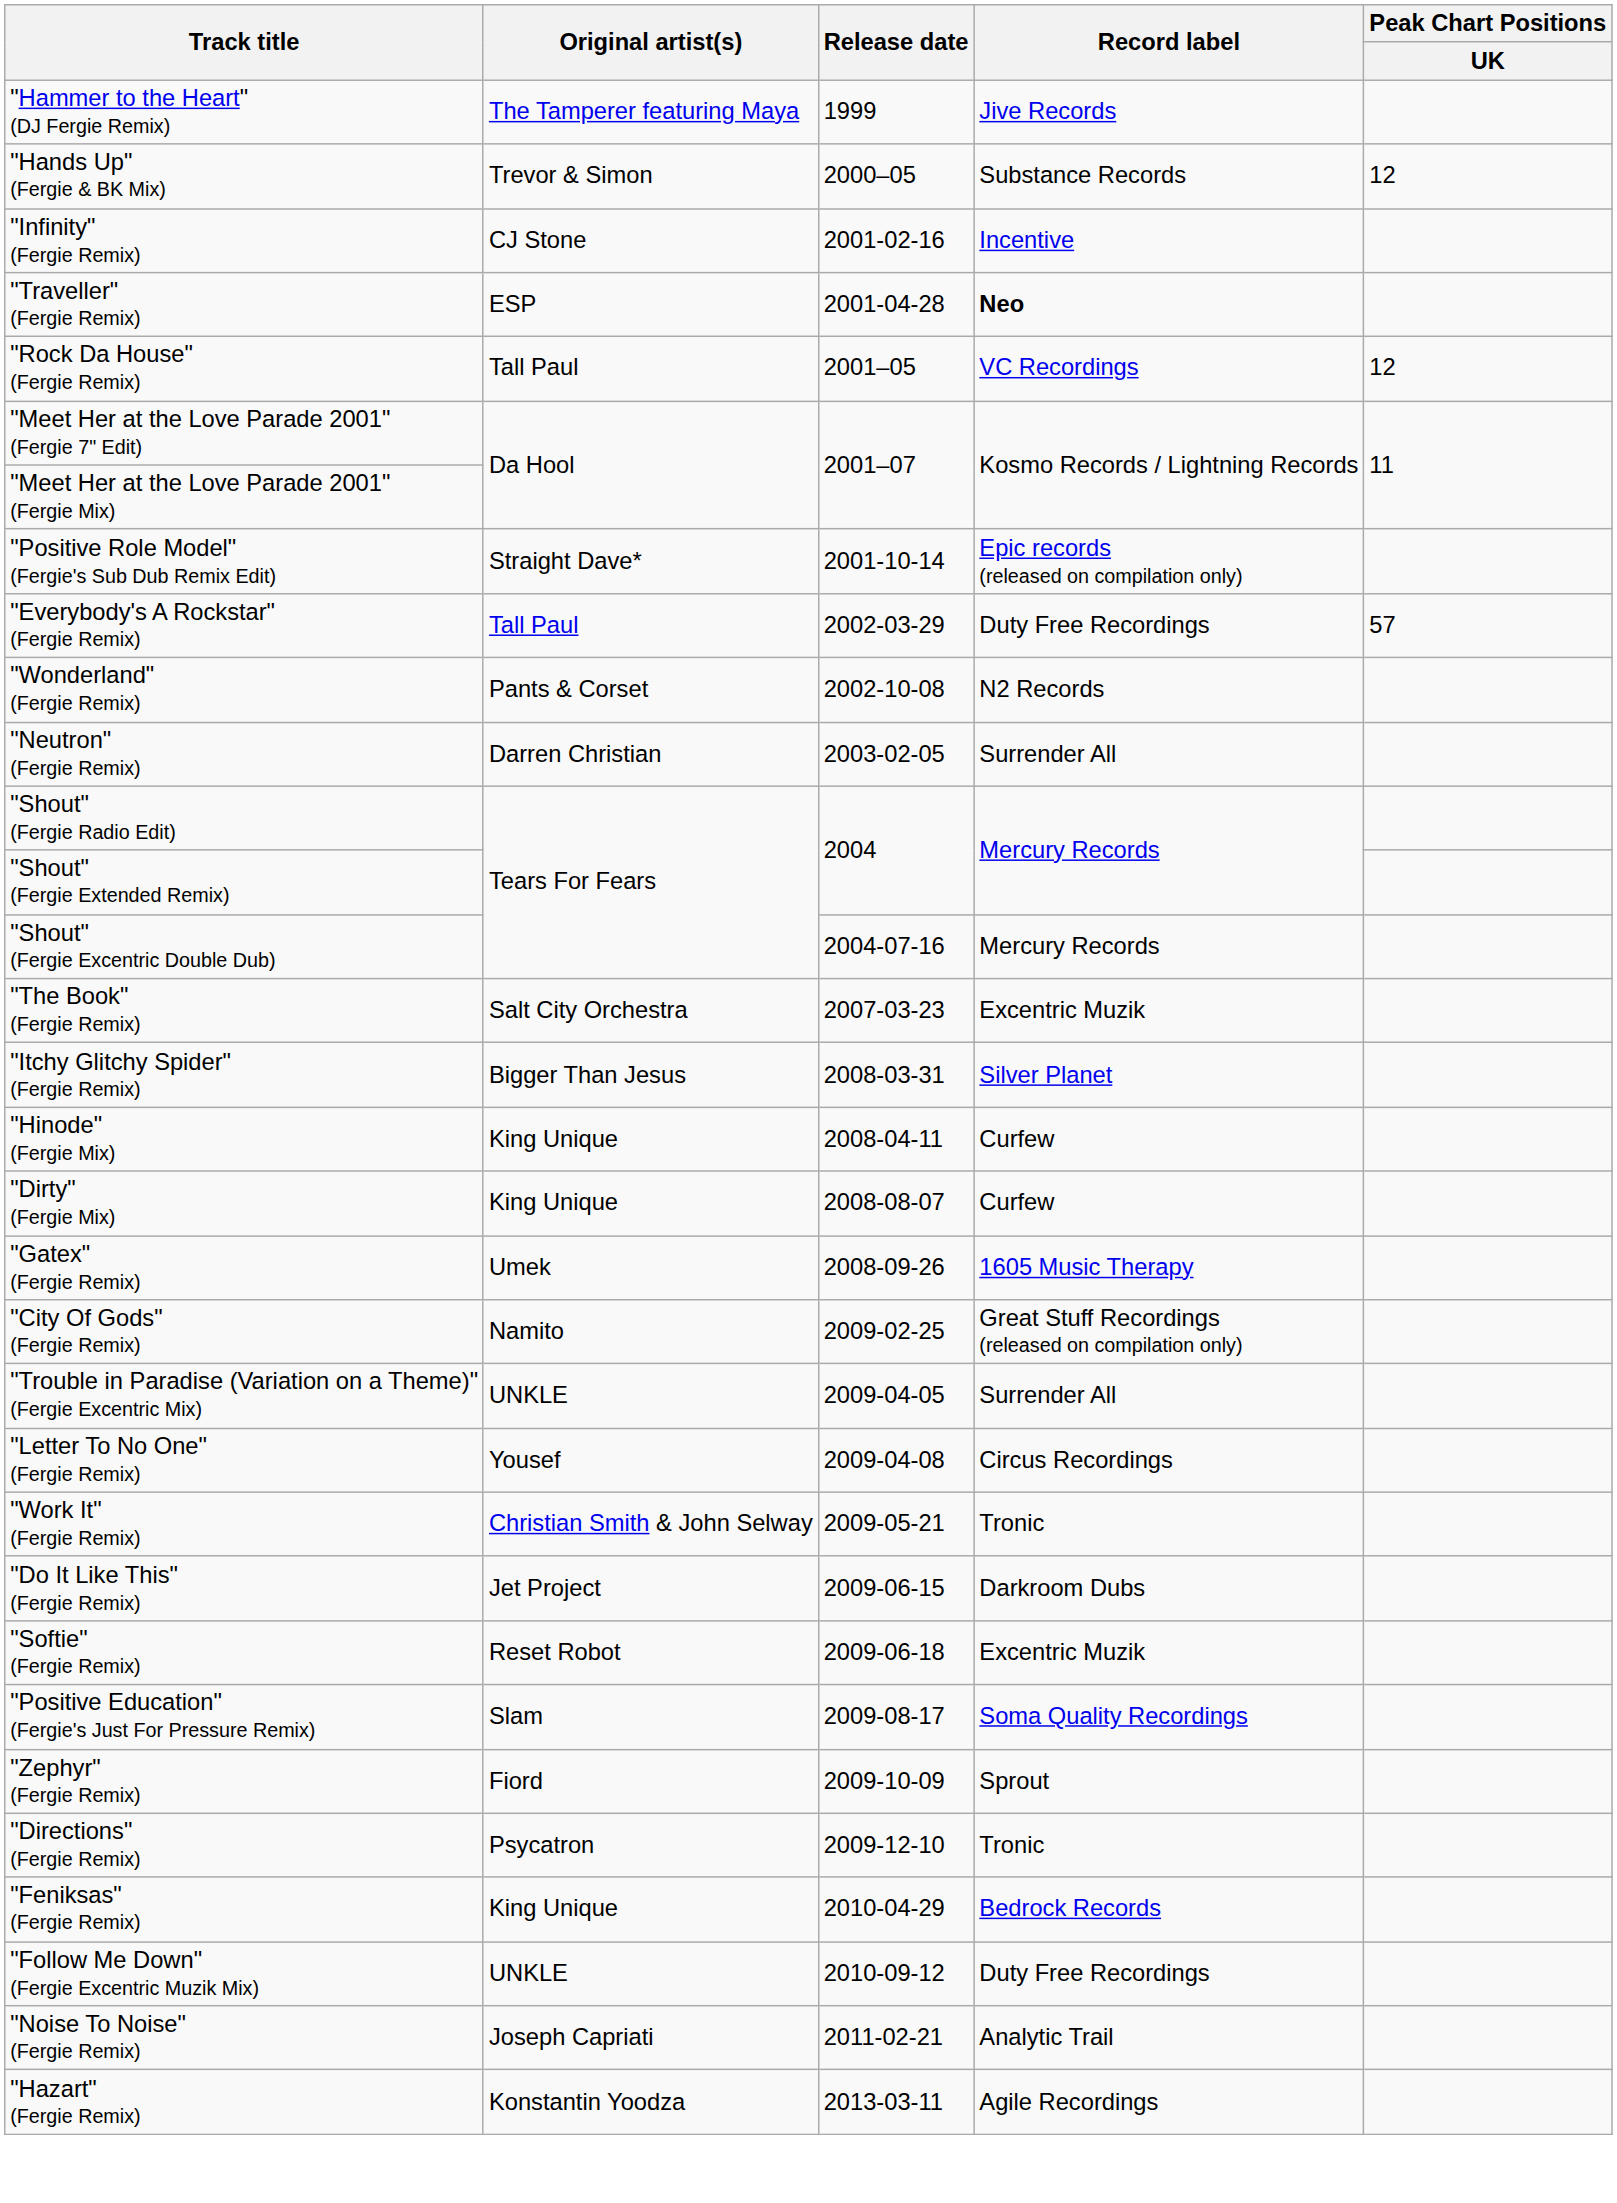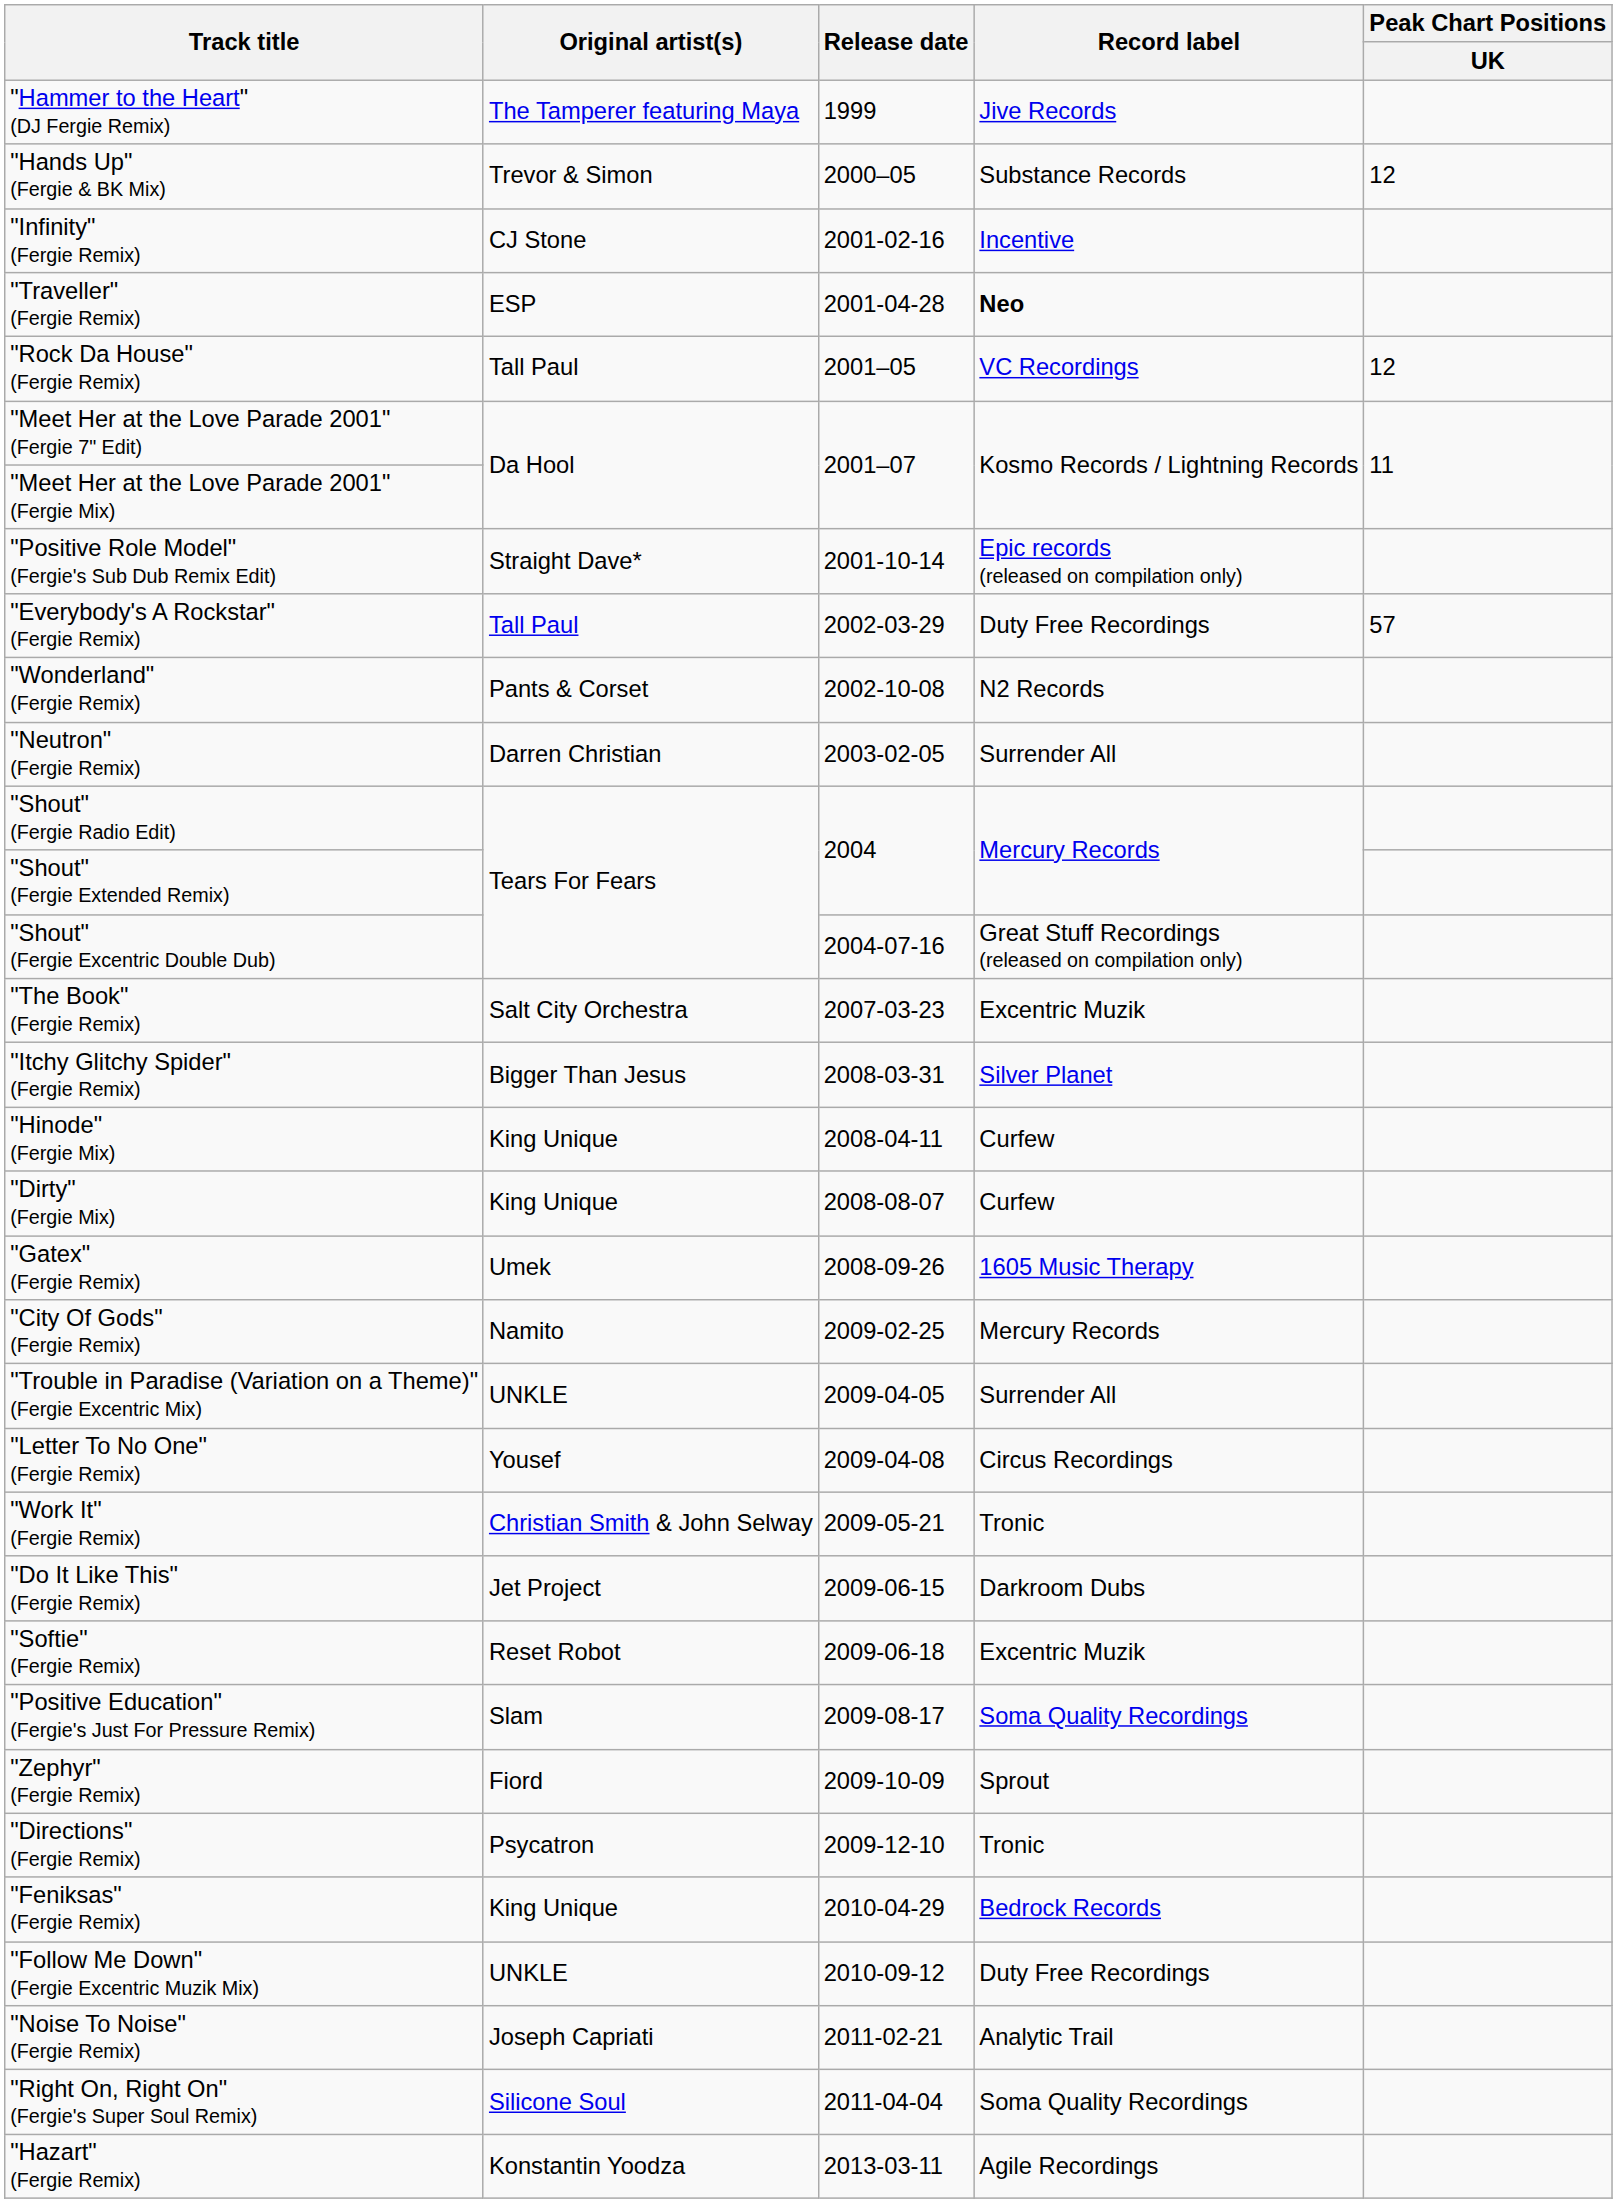"Shout" (Fergie Excentric Double Dub) | Record label: Mercury Records -> Great Stuff Recordings (released on compilation only)
"City Of Gods" (Fergie Remix) | Record label: Great Stuff Recordings (released on compilation only) -> Mercury Records
+ row: "Right On, Right On" (Fergie's Super Soul Remix) | Silicone Soul | 2011-04-04 | Soma Quality Recordings
